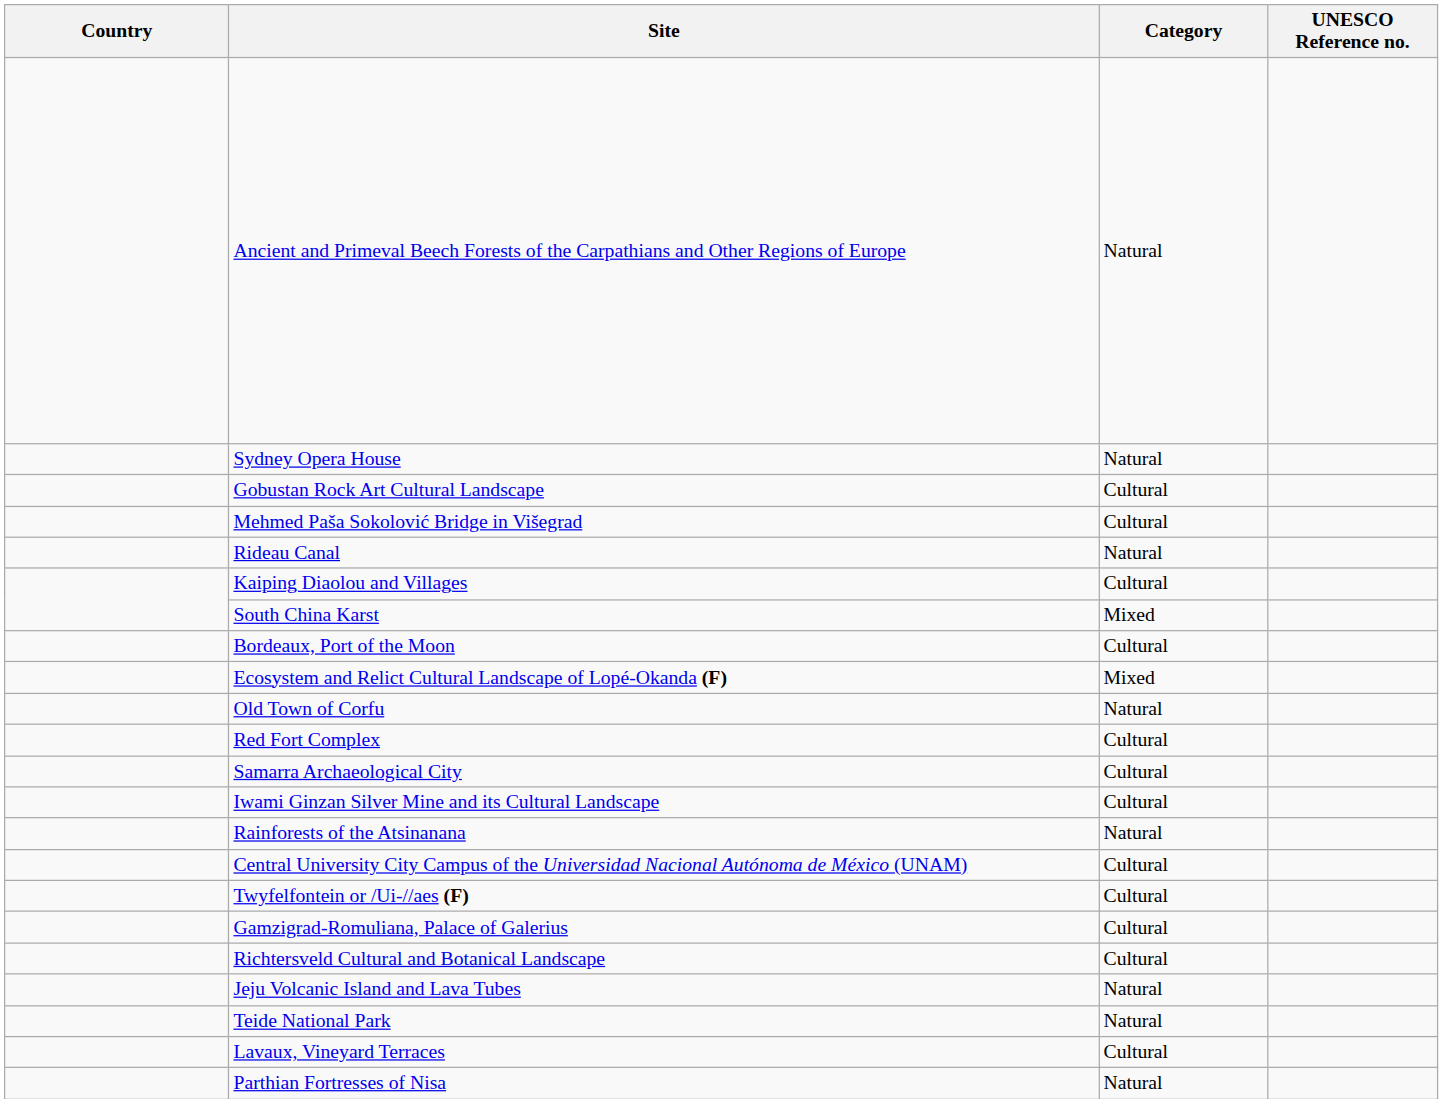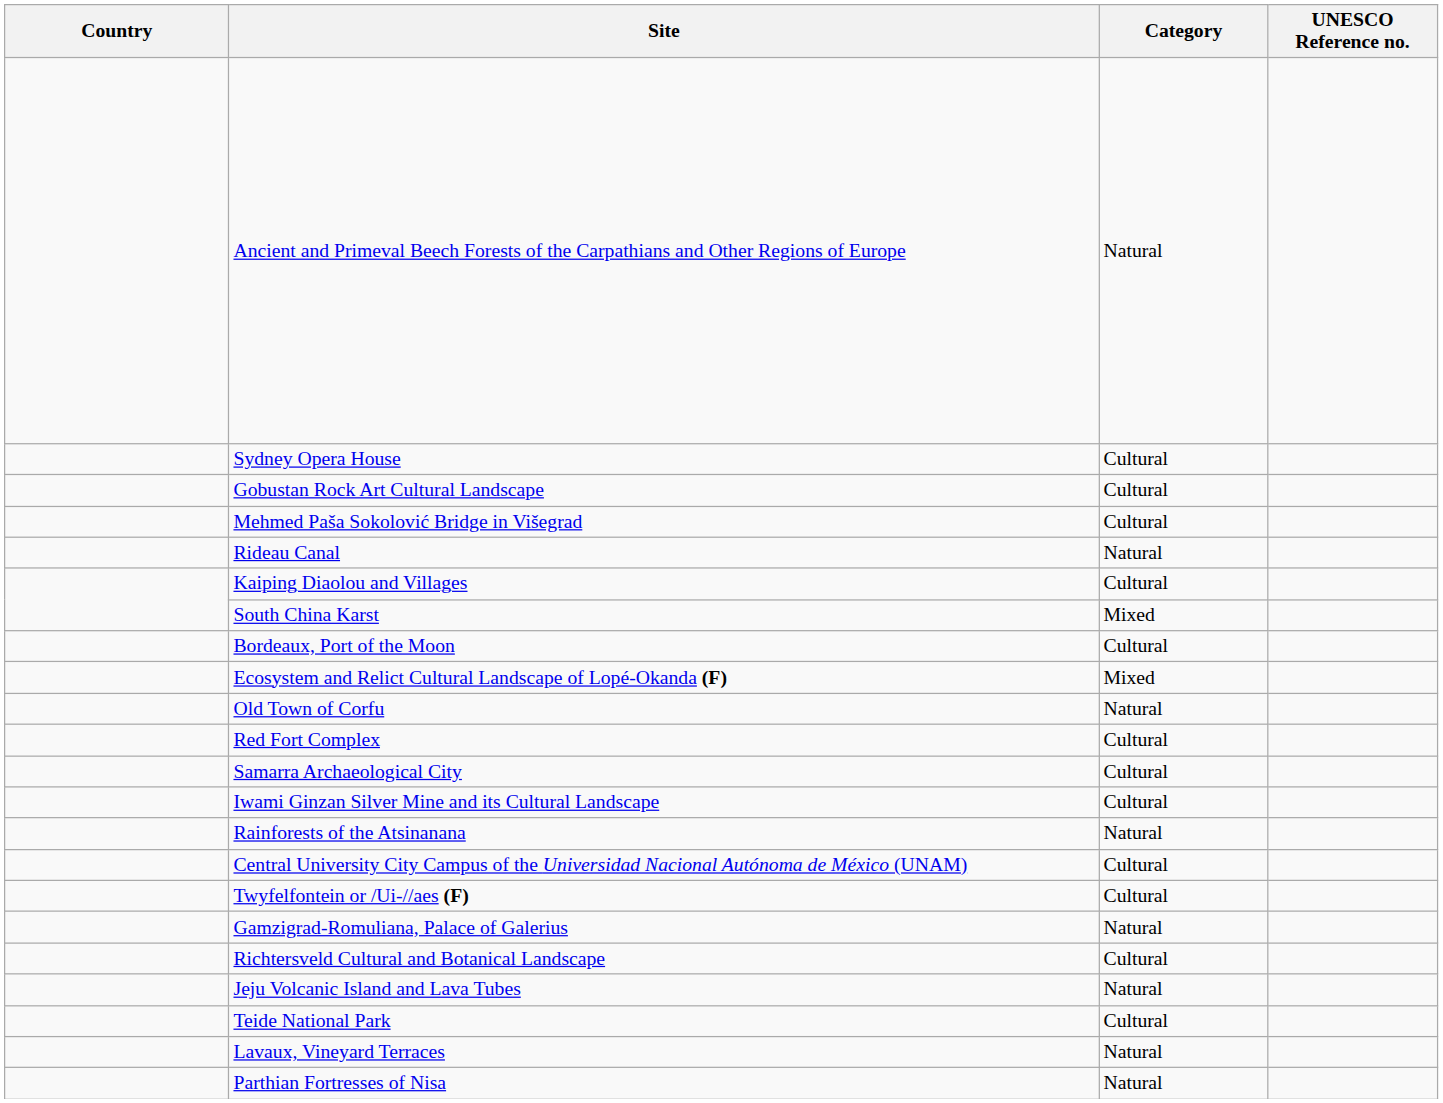Sydney Opera House | Category: Natural -> Cultural
Gamzigrad-Romuliana, Palace of Galerius | Category: Cultural -> Natural
Teide National Park | Category: Natural -> Cultural
Lavaux, Vineyard Terraces | Category: Cultural -> Natural
